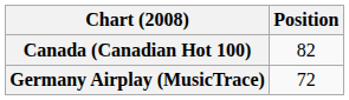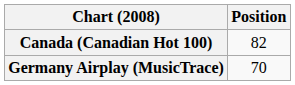Germany Airplay (MusicTrace) | Position: 72 -> 70
